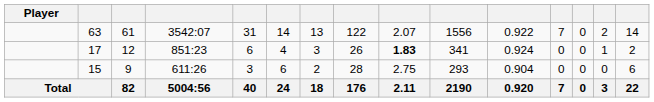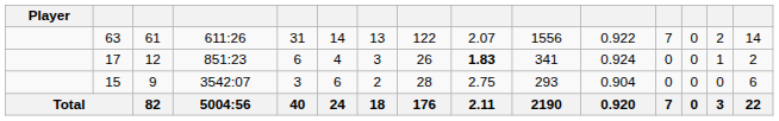63 | column 4: 3542:07 -> 611:26
15 | column 4: 611:26 -> 3542:07
